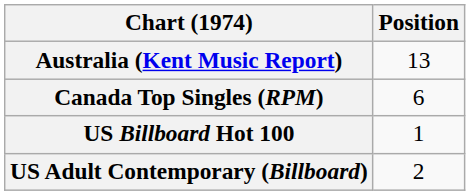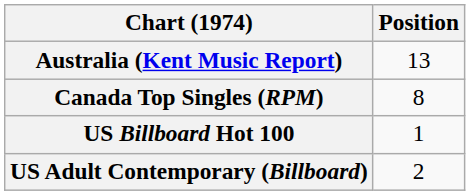Canada Top Singles (RPM) | Position: 6 -> 8
